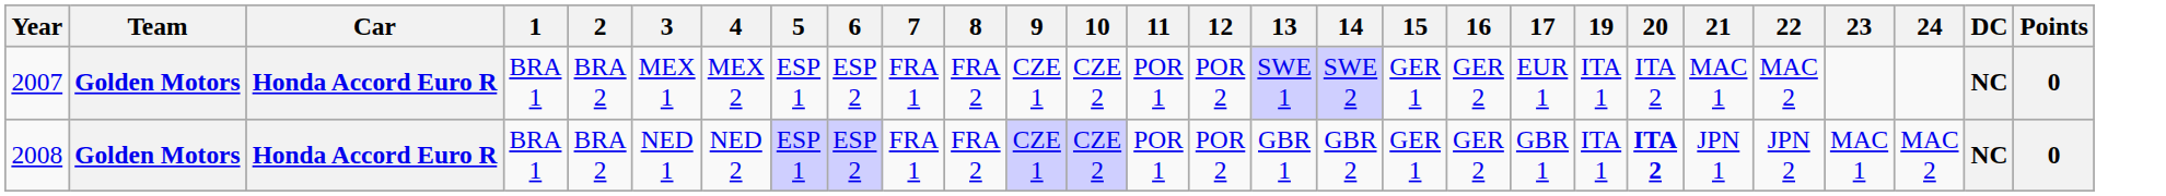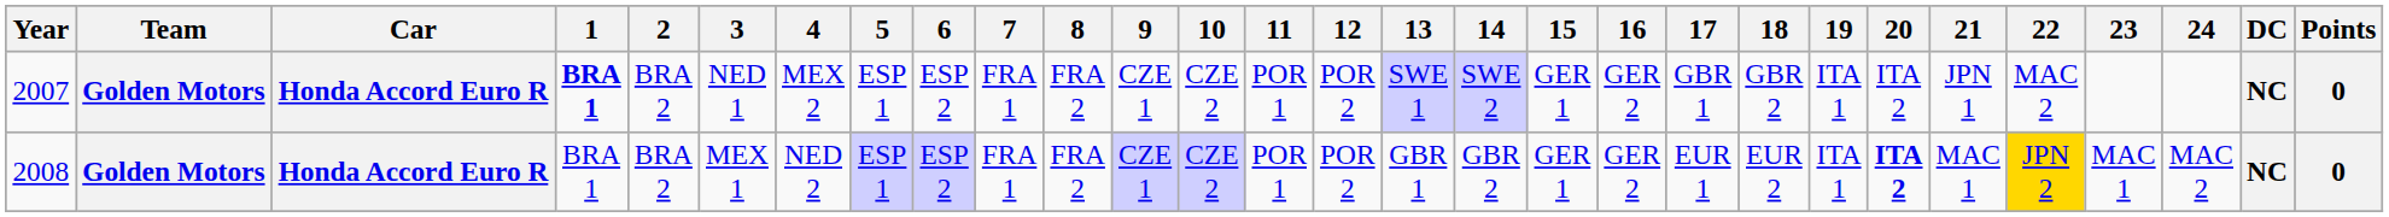+ column: 18 | GBR 2 | EUR 2
2007 | 1: normal -> bold
2007 | 3: MEX 1 -> NED 1
2007 | 17: EUR 1 -> GBR 1
2007 | 21: MAC 1 -> JPN 1
2008 | 3: NED 1 -> MEX 1
2008 | 17: GBR 1 -> EUR 1
2008 | 21: JPN 1 -> MAC 1
2008 | 22: no background -> gold background
